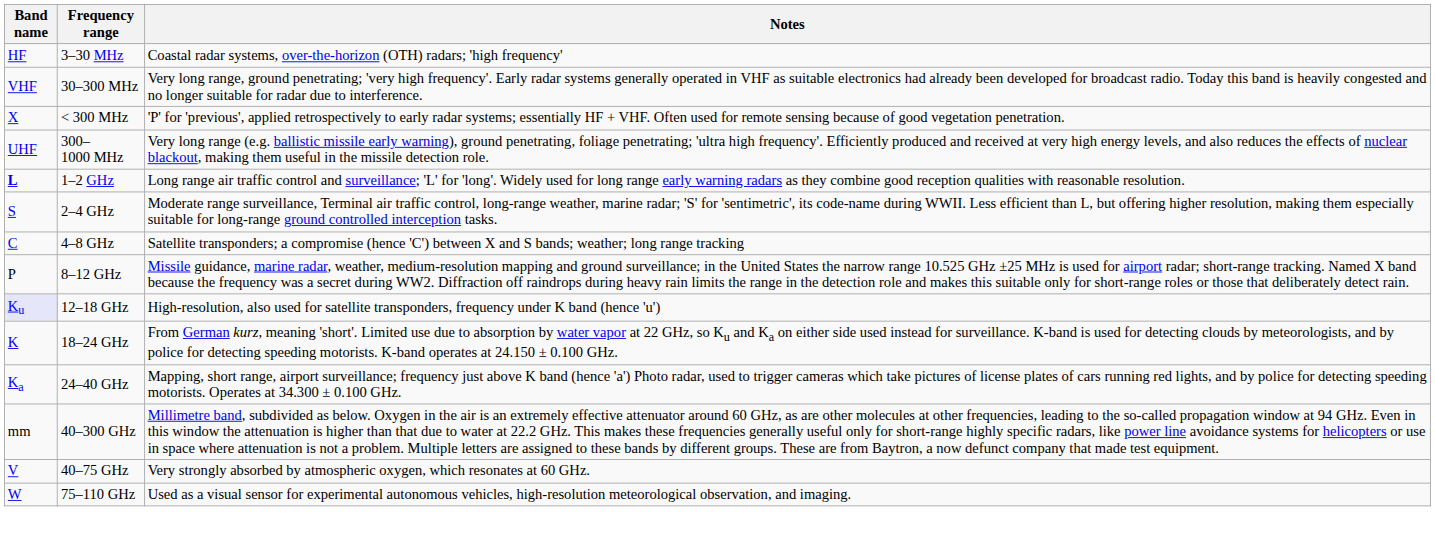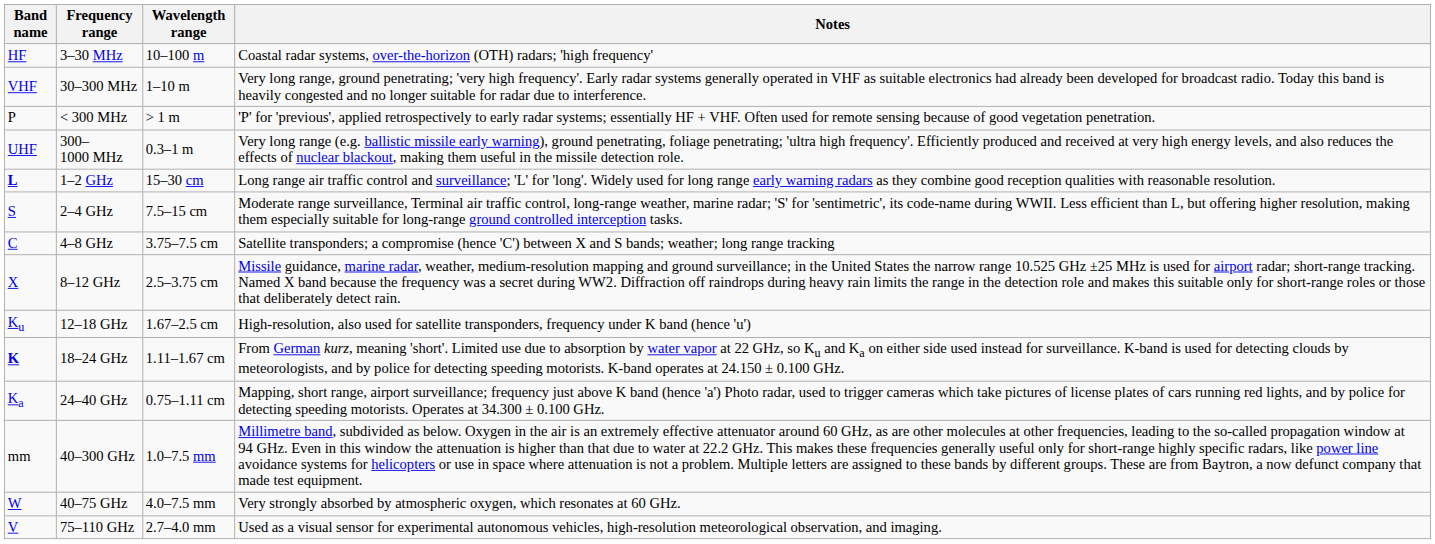+ column: Wavelength range | 10–100 m | 1–10 m | > 1 m | 0.3–1 m | 15–30 cm | 7.5–15 cm | 3.75–7.5 cm | 2.5–3.75 cm | 1.67–2.5 cm | 1.11–1.67 cm | 0.75–1.11 cm | 1.0–7.5 mm | 4.0–7.5 mm | 2.7–4.0 mm
< 300 MHz | Band name: X -> P
8–12 GHz | Band name: P -> X
12–18 GHz | Band name: lavender background -> no background
18–24 GHz | Band name: normal -> bold
40–75 GHz | Band name: V -> W
75–110 GHz | Band name: W -> V
